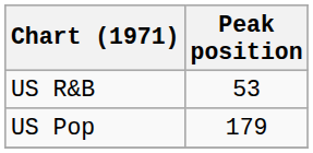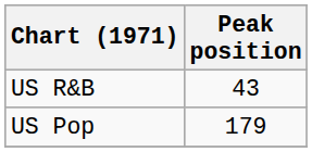US R&B | Peak position: 53 -> 43
